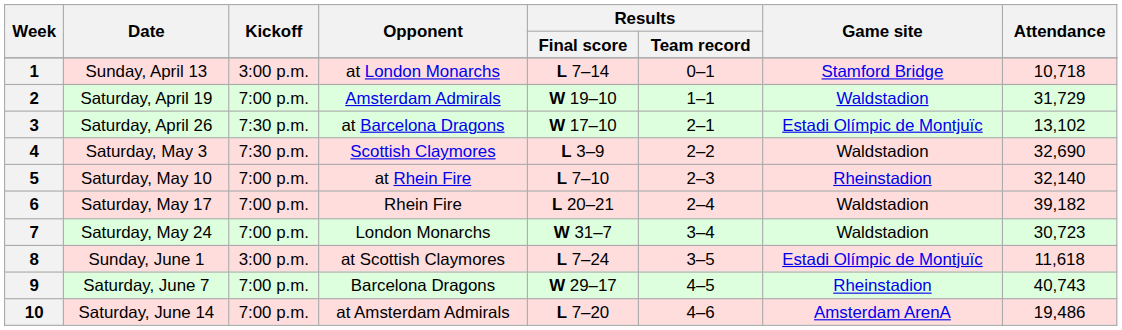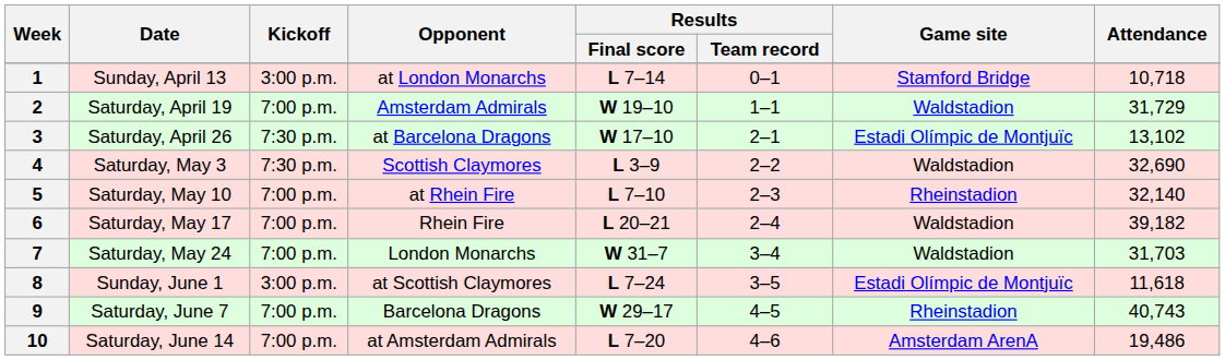7 | Attendance: 30,723 -> 31,703
